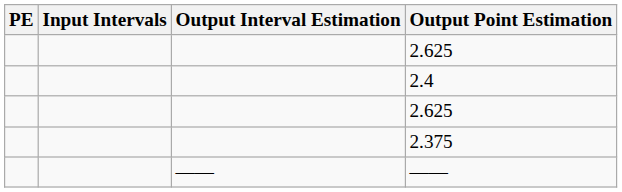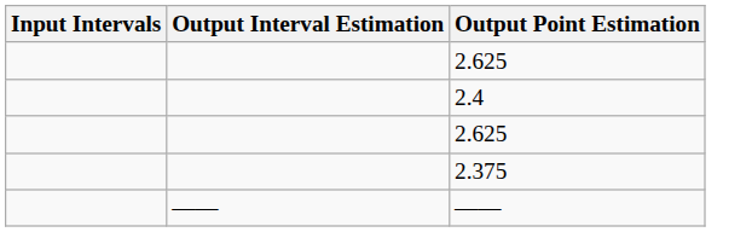- column: PE
